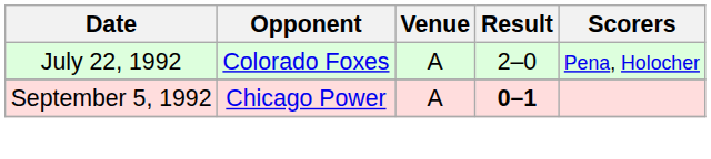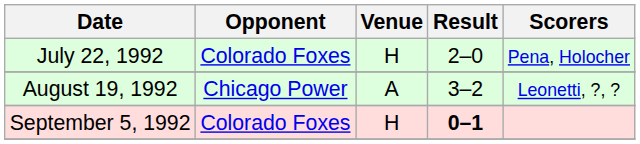July 22, 1992 | Venue: A -> H
+ row: August 19, 1992 | Chicago Power | A | 3–2 | Leonetti, ?, ?
September 5, 1992 | Opponent: Chicago Power -> Colorado Foxes
September 5, 1992 | Venue: A -> H
